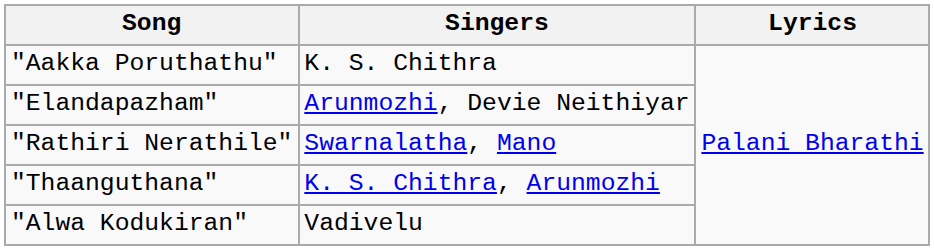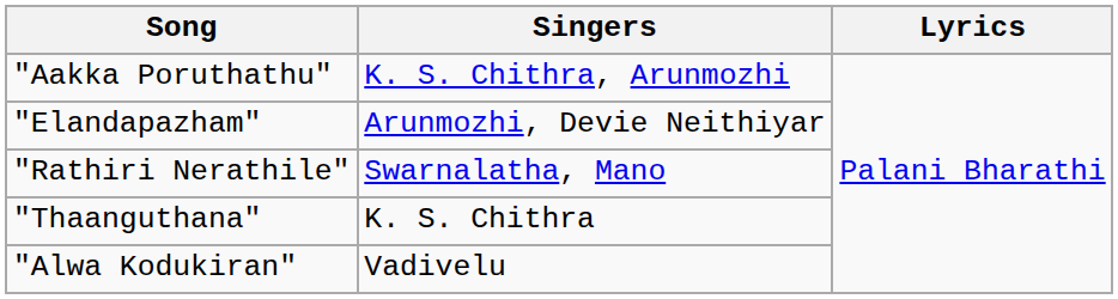"Aakka Poruthathu" | Singers: K. S. Chithra -> K. S. Chithra, Arunmozhi
"Thaanguthana" | Singers: K. S. Chithra, Arunmozhi -> K. S. Chithra
